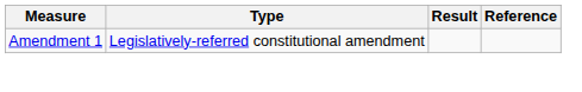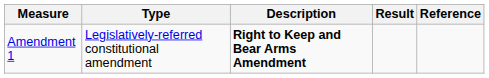+ column: Description | Right to Keep and Bear Arms Amendment
